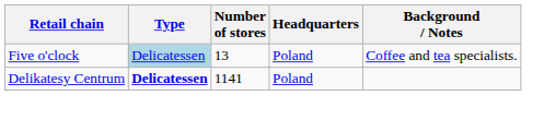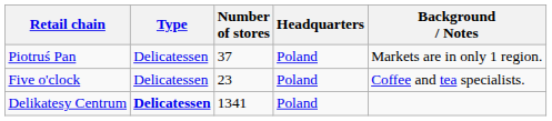+ row: Piotruś Pan | Delicatessen | 37 | Poland | Markets are in only 1 region.
Five o'clock | Type: lightblue background -> no background
Five o'clock | Number of stores: 13 -> 23
Delikatesy Centrum | Number of stores: 1141 -> 1341
